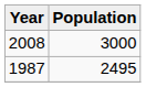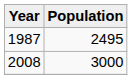rows swapped: 1987 <-> 2008
